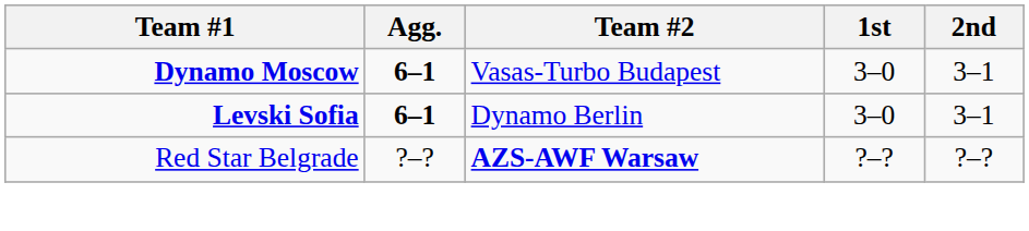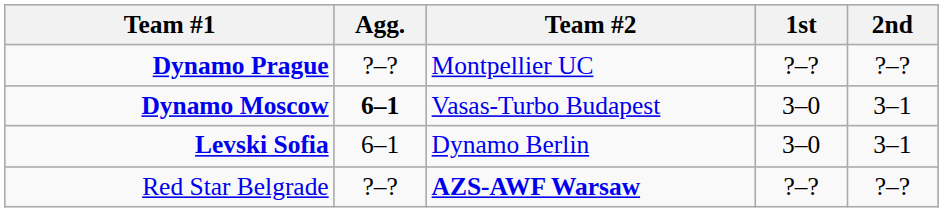+ row: Dynamo Prague | ?–? | Montpellier UC | ?–? | ?–?
Levski Sofia | Agg.: bold -> normal
